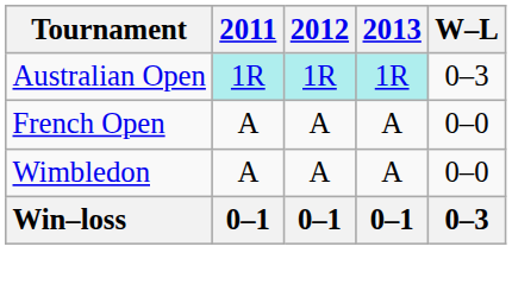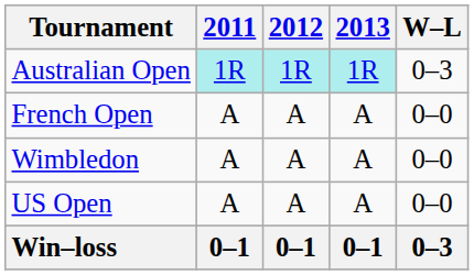+ row: US Open | A | A | A | 0–0
